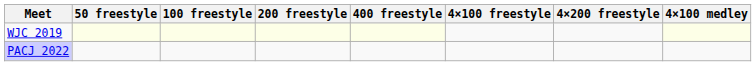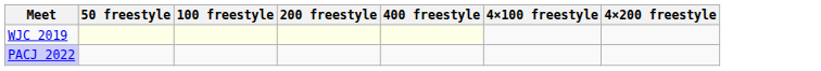- column: 4×100 medley
